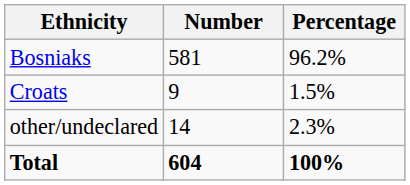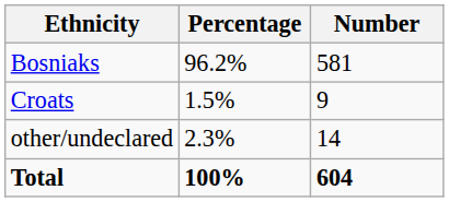columns swapped: Number <-> Percentage
